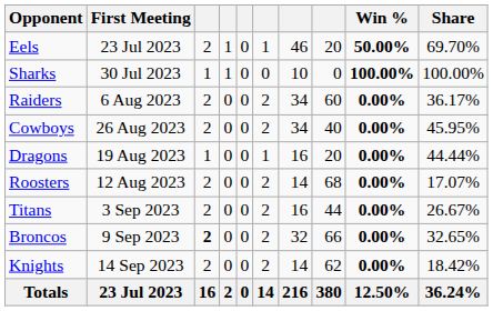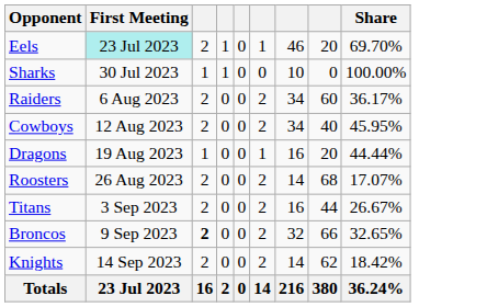- column: Win % | 50.00% | 100.00% | 0.00% | 0.00% | 0.00% | 0.00% | 0.00% | 0.00% | 0.00% | 12.50%
Eels | First Meeting: no background -> paleturquoise background
Cowboys | First Meeting: 26 Aug 2023 -> 12 Aug 2023
Roosters | First Meeting: 12 Aug 2023 -> 26 Aug 2023
